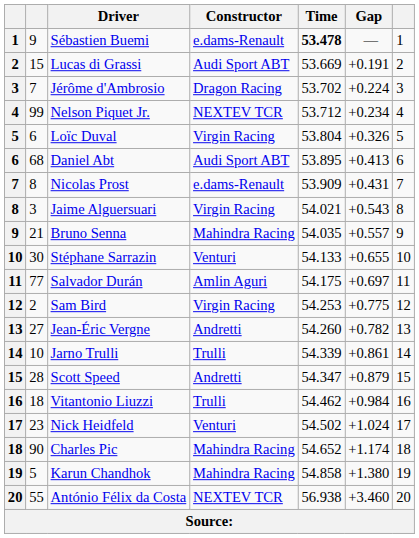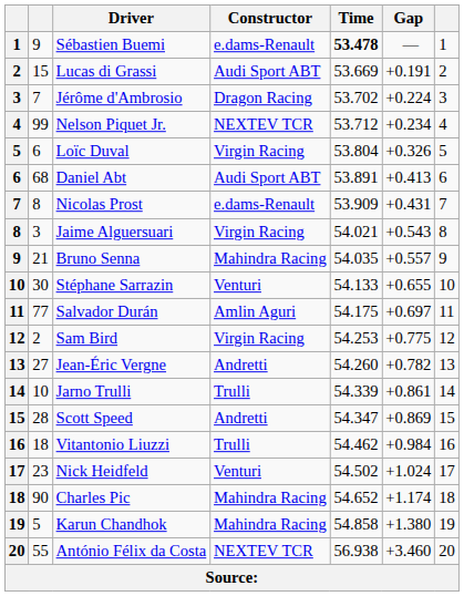Daniel Abt | Time: 53.895 -> 53.891
Scott Speed | Gap: +0.879 -> +0.869
